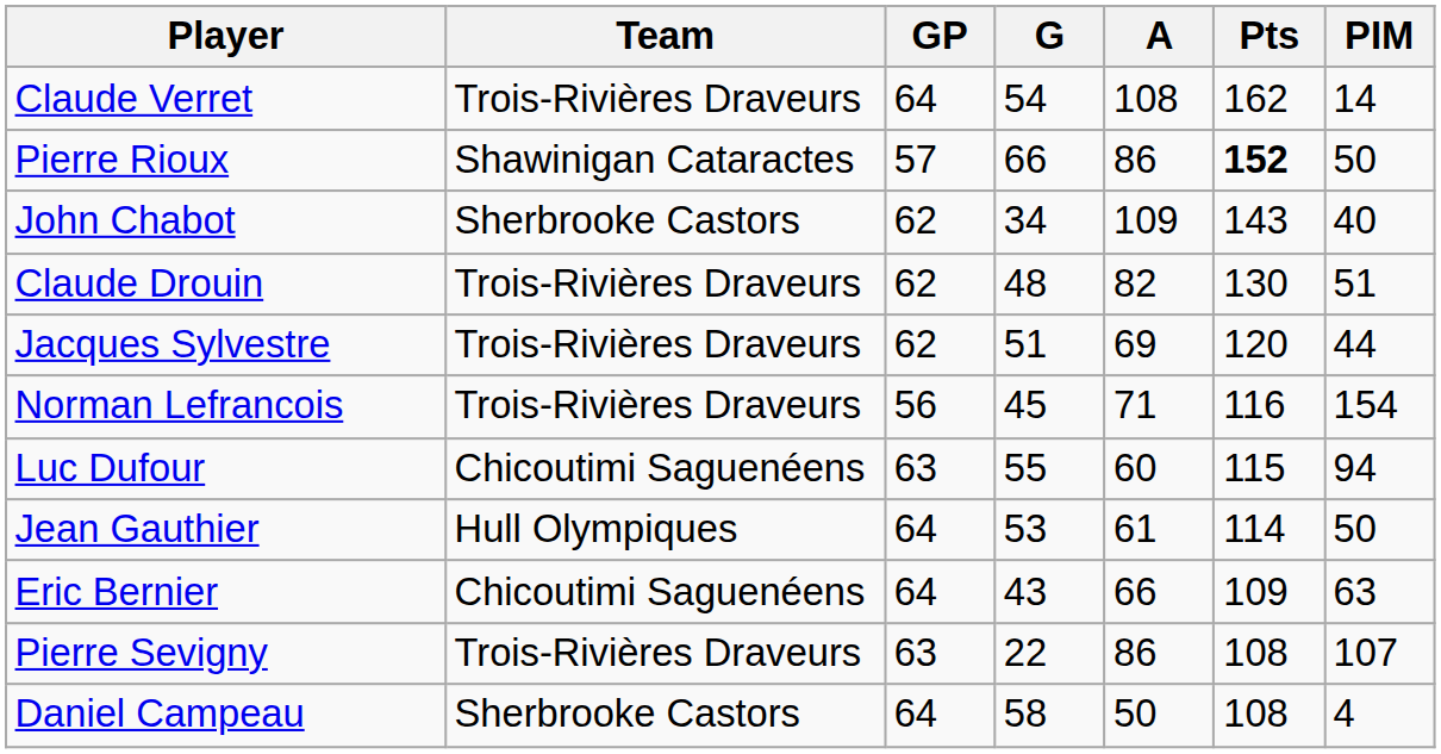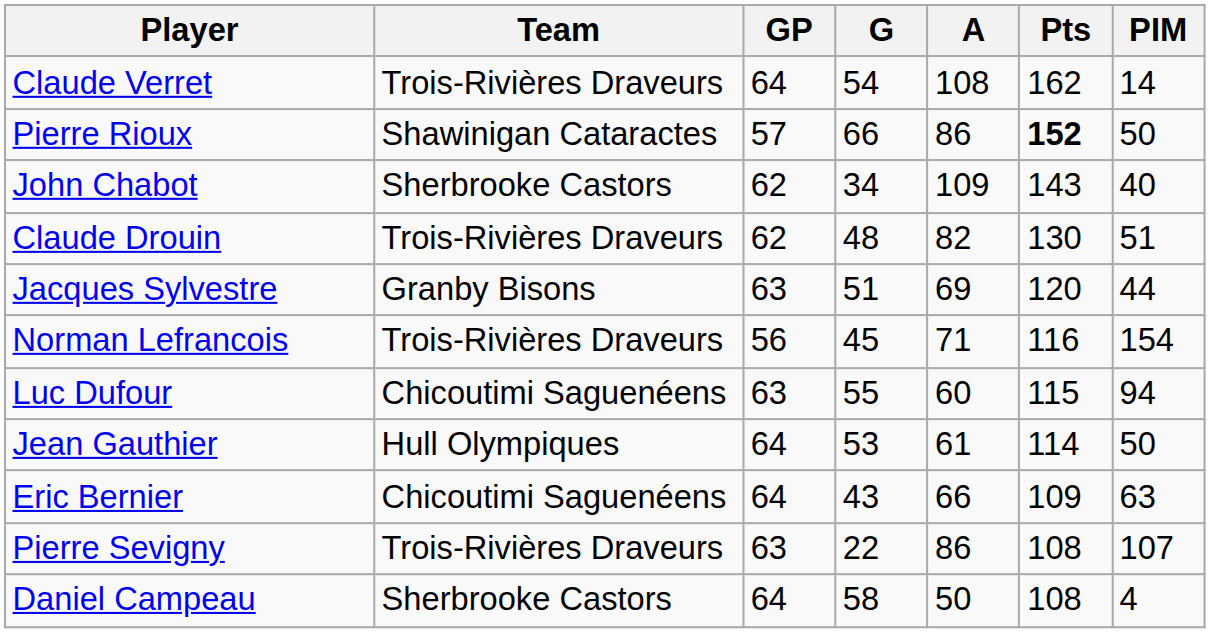Jacques Sylvestre | Team: Trois-Rivières Draveurs -> Granby Bisons
Jacques Sylvestre | GP: 62 -> 63
